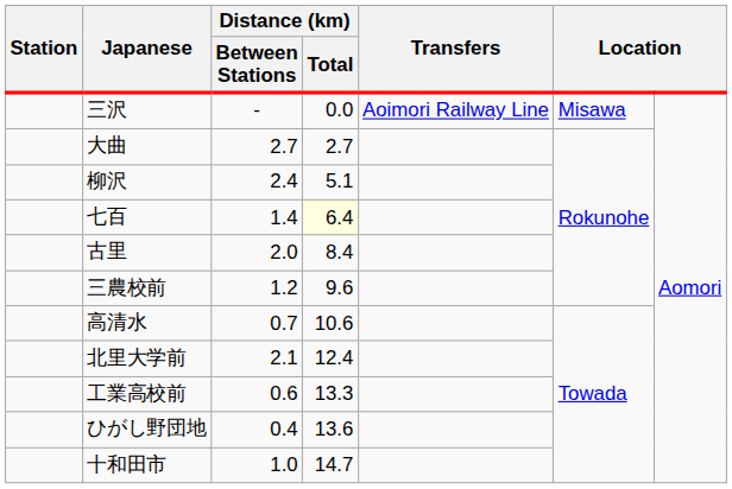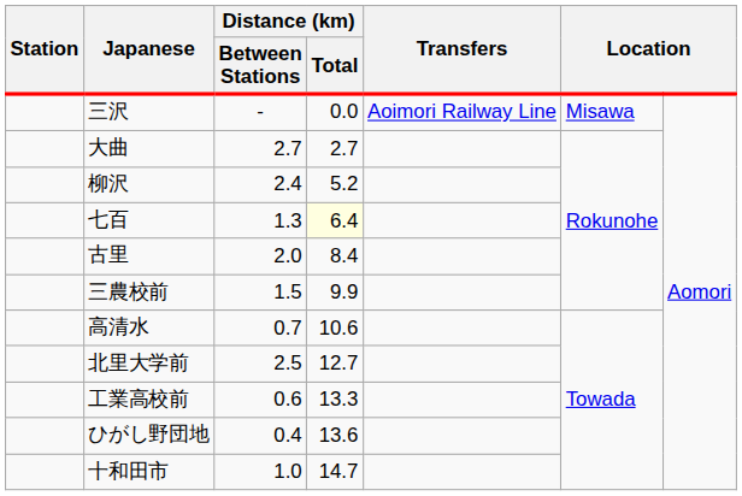柳沢 | Distance (km) / Total: 5.1 -> 5.2
七百 | Distance (km) / Between Stations: 1.4 -> 1.3
三農校前 | Distance (km) / Between Stations: 1.2 -> 1.5
三農校前 | Distance (km) / Total: 9.6 -> 9.9
北里大学前 | Distance (km) / Between Stations: 2.1 -> 2.5
北里大学前 | Distance (km) / Total: 12.4 -> 12.7
